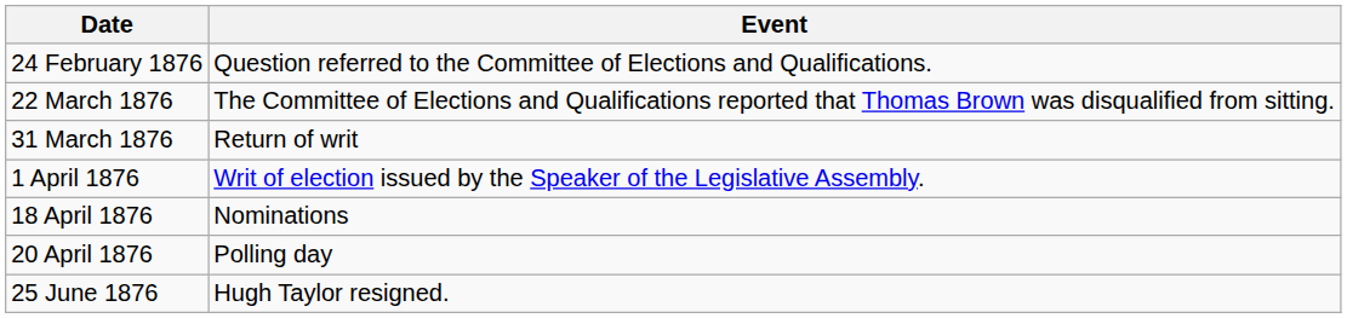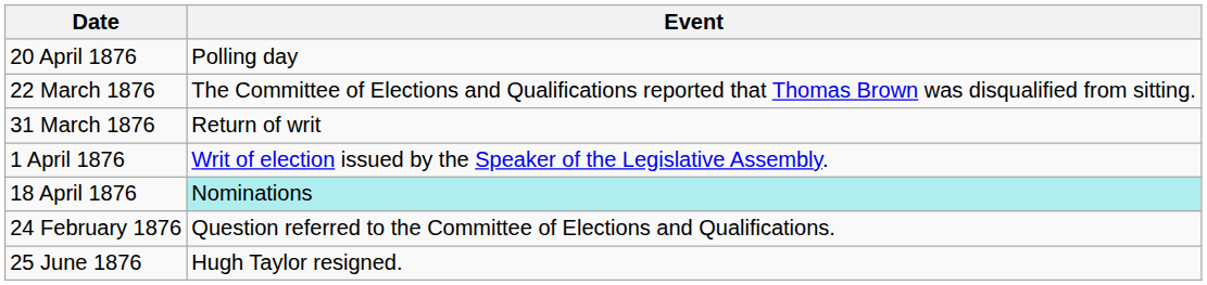rows swapped: 24 February 1876 <-> 20 April 1876
18 April 1876 | Event: no background -> paleturquoise background
